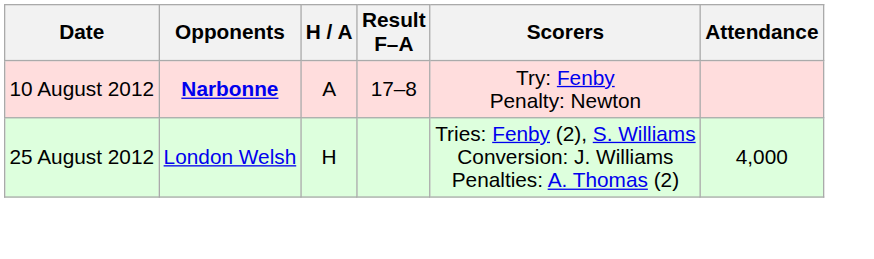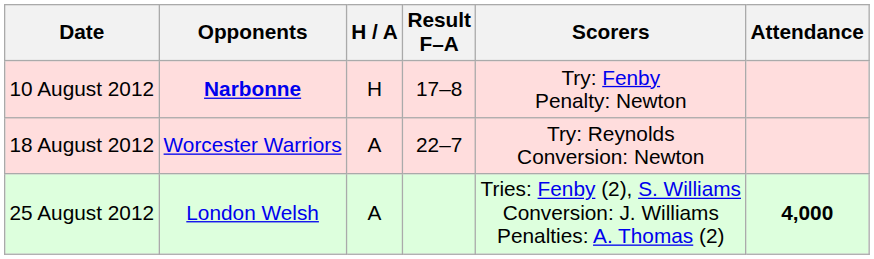10 August 2012 | H / A: A -> H
+ row: 18 August 2012 | Worcester Warriors | A | 22–7 | Try: Reynolds Conversion: Newton
25 August 2012 | H / A: H -> A
25 August 2012 | Attendance: normal -> bold
